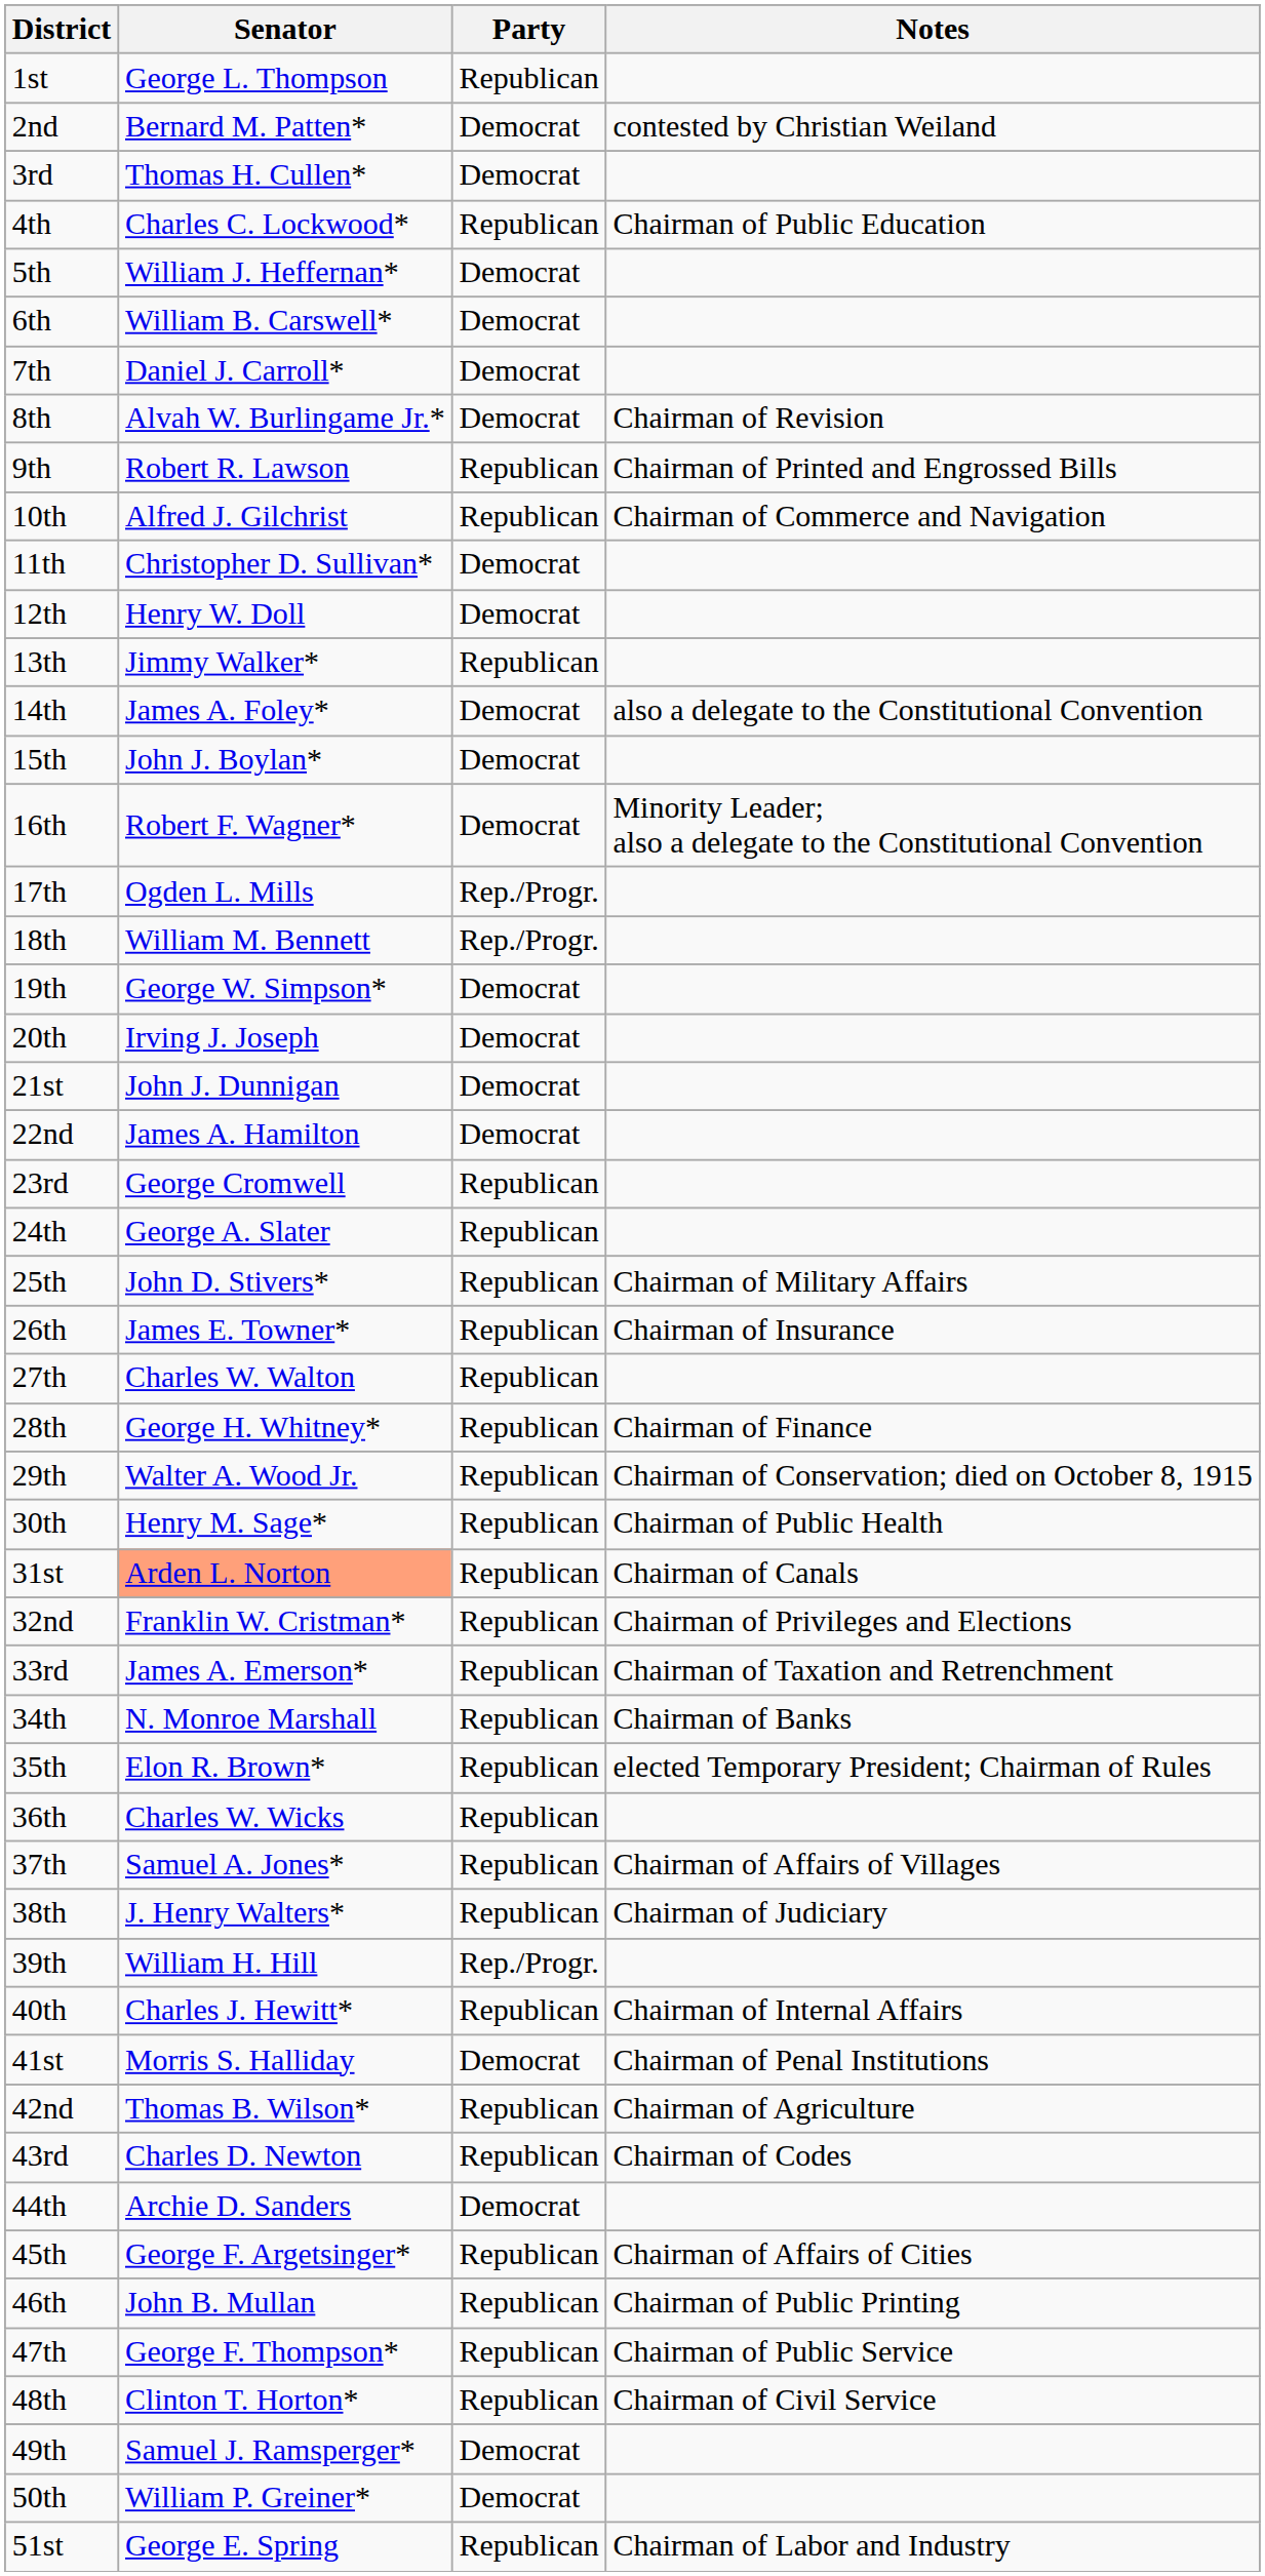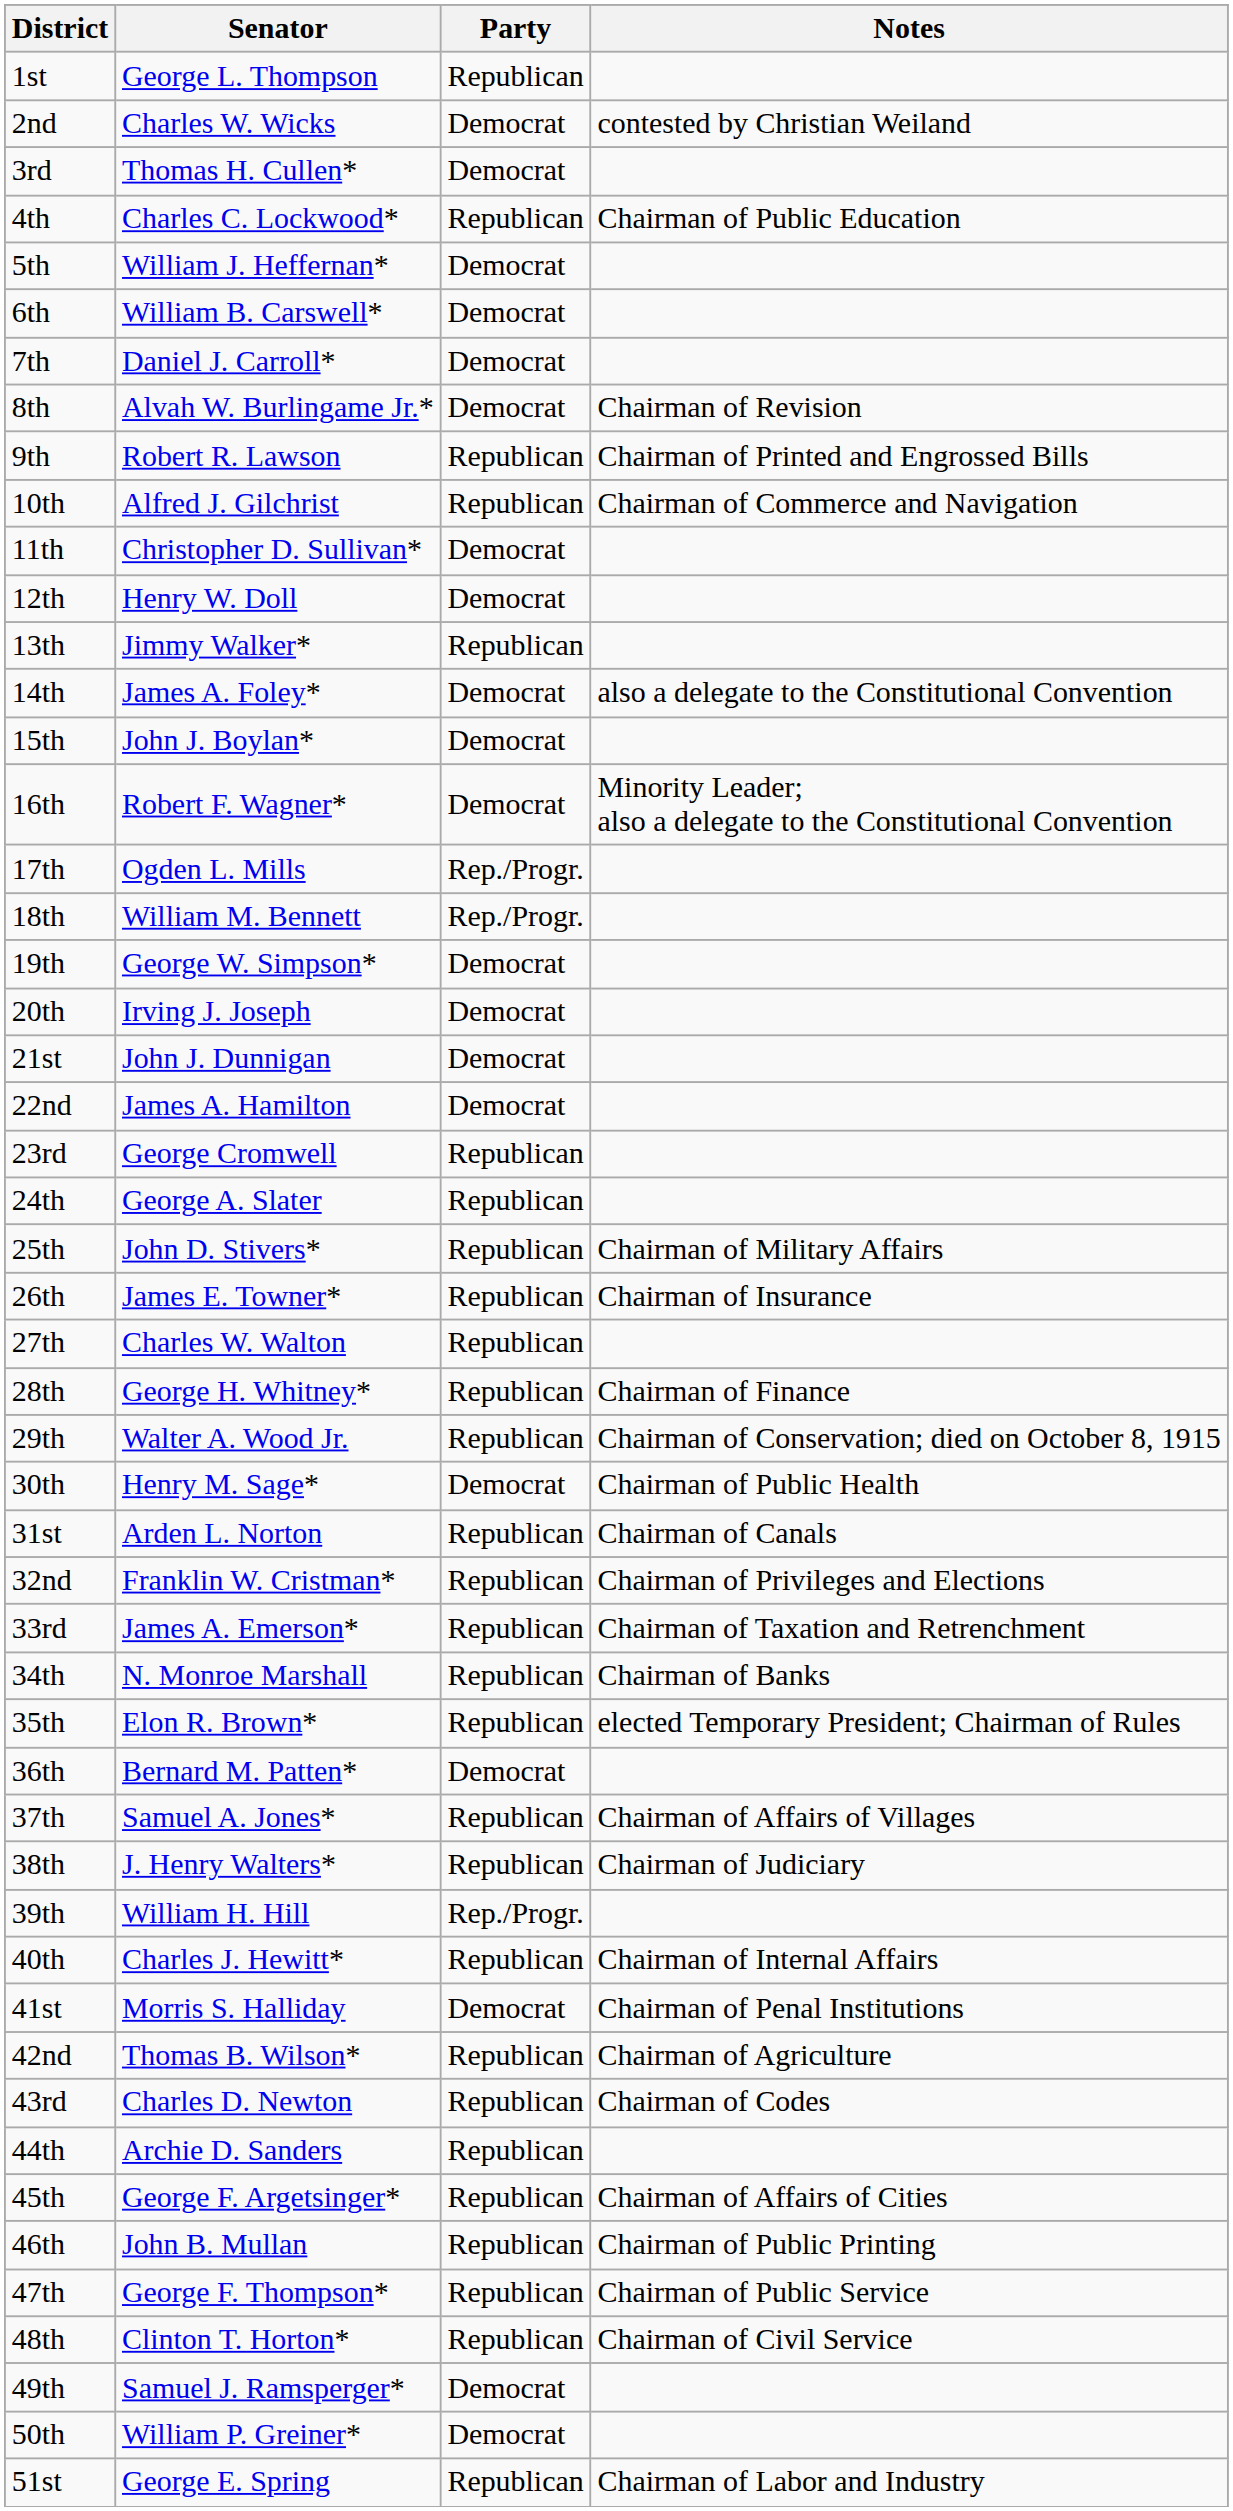2nd | Senator: Bernard M. Patten* -> Charles W. Wicks
30th | Party: Republican -> Democrat
31st | Senator: lightsalmon background -> no background
36th | Senator: Charles W. Wicks -> Bernard M. Patten*
36th | Party: Republican -> Democrat
44th | Party: Democrat -> Republican
